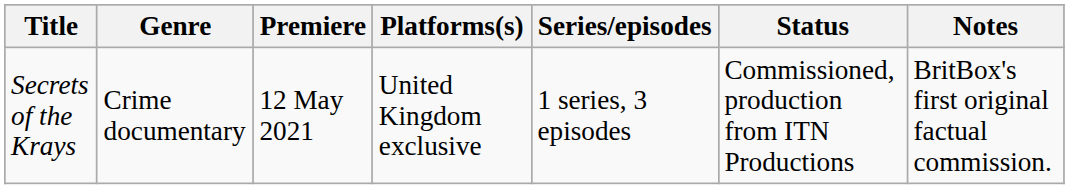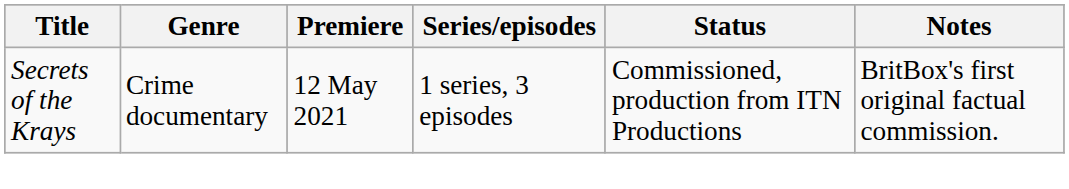- column: Platforms(s) | United Kingdom exclusive
